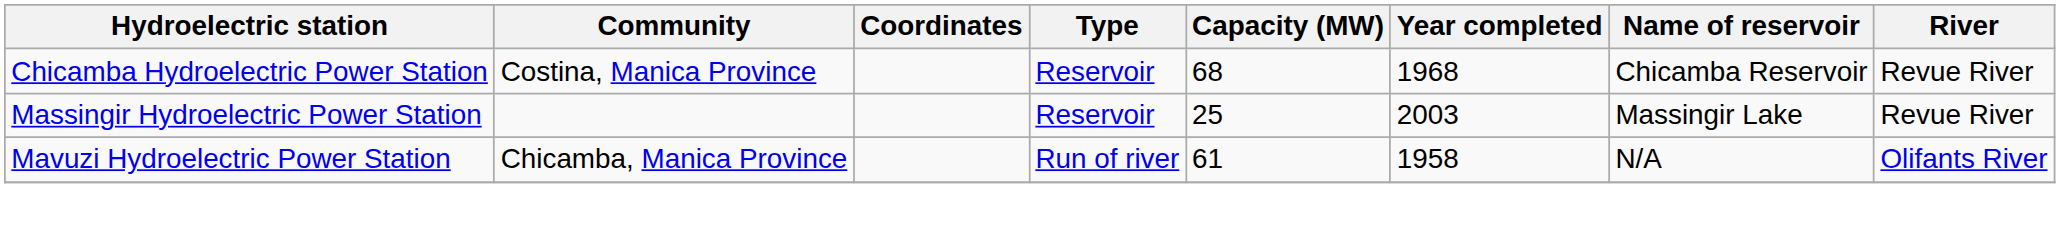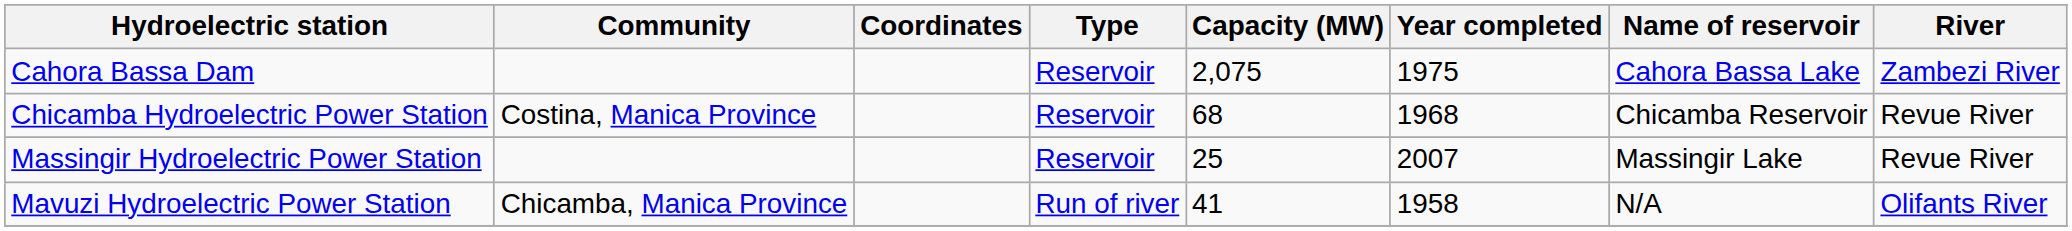+ row: Cahora Bassa Dam | Reservoir | 2,075 | 1975 | Cahora Bassa Lake | Zambezi River
Massingir Hydroelectric Power Station | Year completed: 2003 -> 2007
Mavuzi Hydroelectric Power Station | Capacity (MW): 61 -> 41
